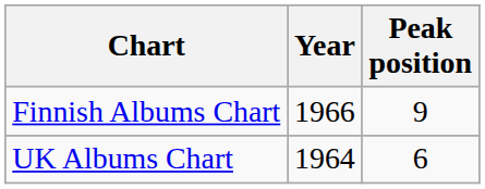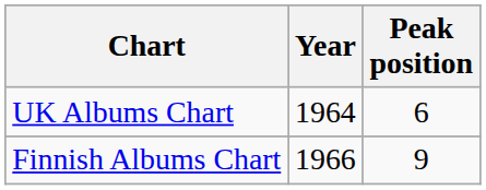rows swapped: UK Albums Chart <-> Finnish Albums Chart
